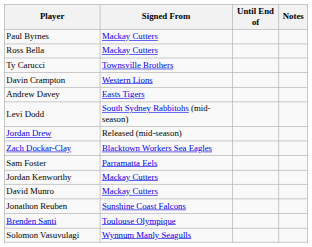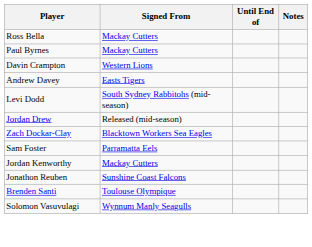rows swapped: Ross Bella <-> Paul Byrnes
- row: Ty Carucci | Townsville Brothers
- row: David Munro | Mackay Cutters
